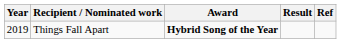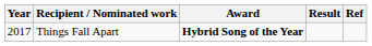Things Fall Apart | Year: 2019 -> 2017
